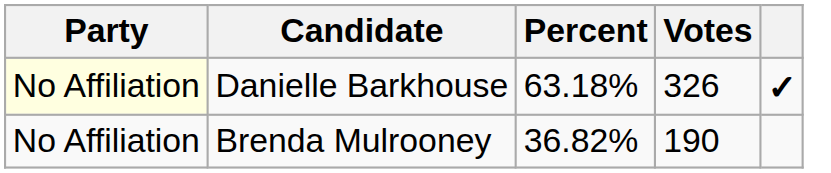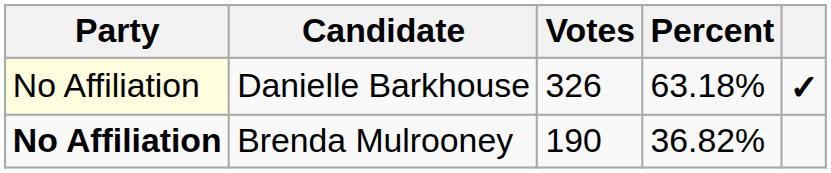columns swapped: Votes <-> Percent
Brenda Mulrooney | Party: normal -> bold
